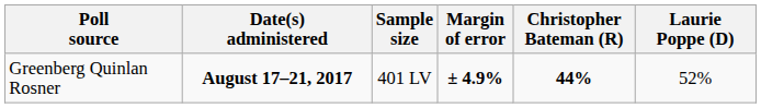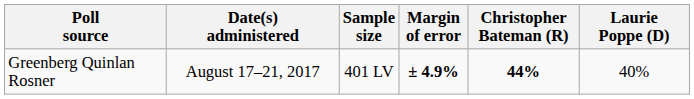Greenberg Quinlan Rosner | Date(s) administered: bold -> normal
Greenberg Quinlan Rosner | Laurie Poppe (D): 52% -> 40%
